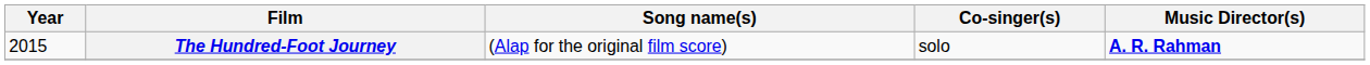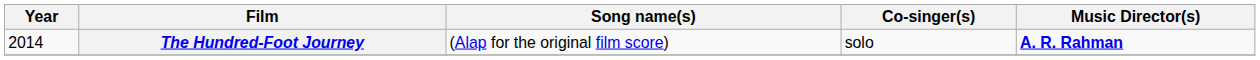The Hundred-Foot Journey | Year: 2015 -> 2014
